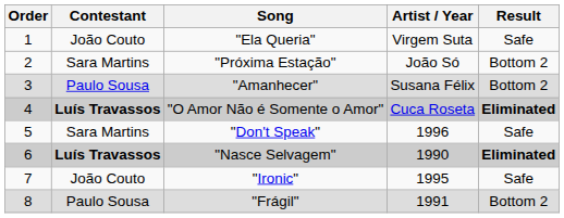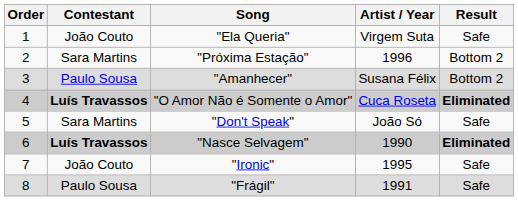"Próxima Estação" | Artist / Year: João Só -> 1996
"Don't Speak" | Artist / Year: 1996 -> João Só
"Frágil" | Result: Bottom 2 -> Safe
